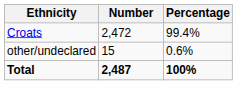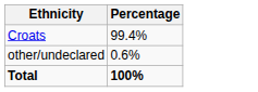- column: Number | 2,472 | 15 | 2,487
